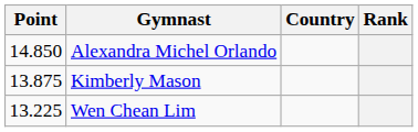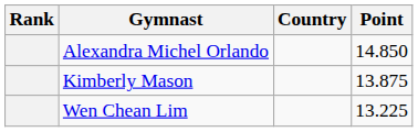columns swapped: Rank <-> Point
